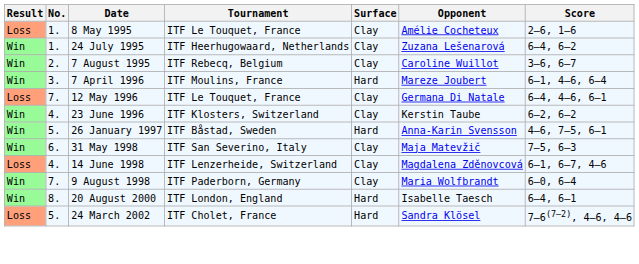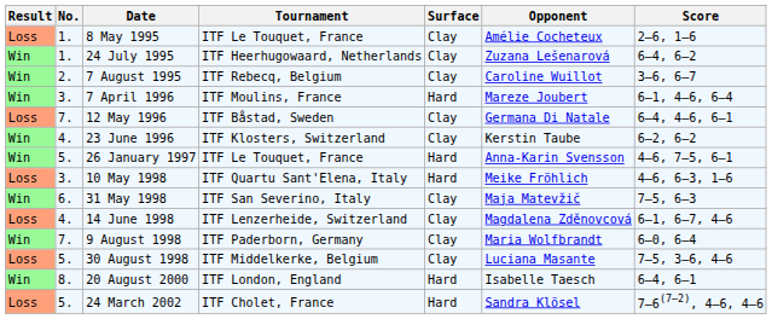12 May 1996 | Tournament: ITF Le Touquet, France -> ITF Båstad, Sweden
26 January 1997 | Tournament: ITF Båstad, Sweden -> ITF Le Touquet, France
+ row: Loss | 3. | 10 May 1998 | ITF Quartu Sant'Elena, Italy | Hard | Meike Fröhlich | 4–6, 6–3, 1–6
+ row: Loss | 5. | 30 August 1998 | ITF Middelkerke, Belgium | Clay | Luciana Masante | 7–5, 3–6, 4–6
